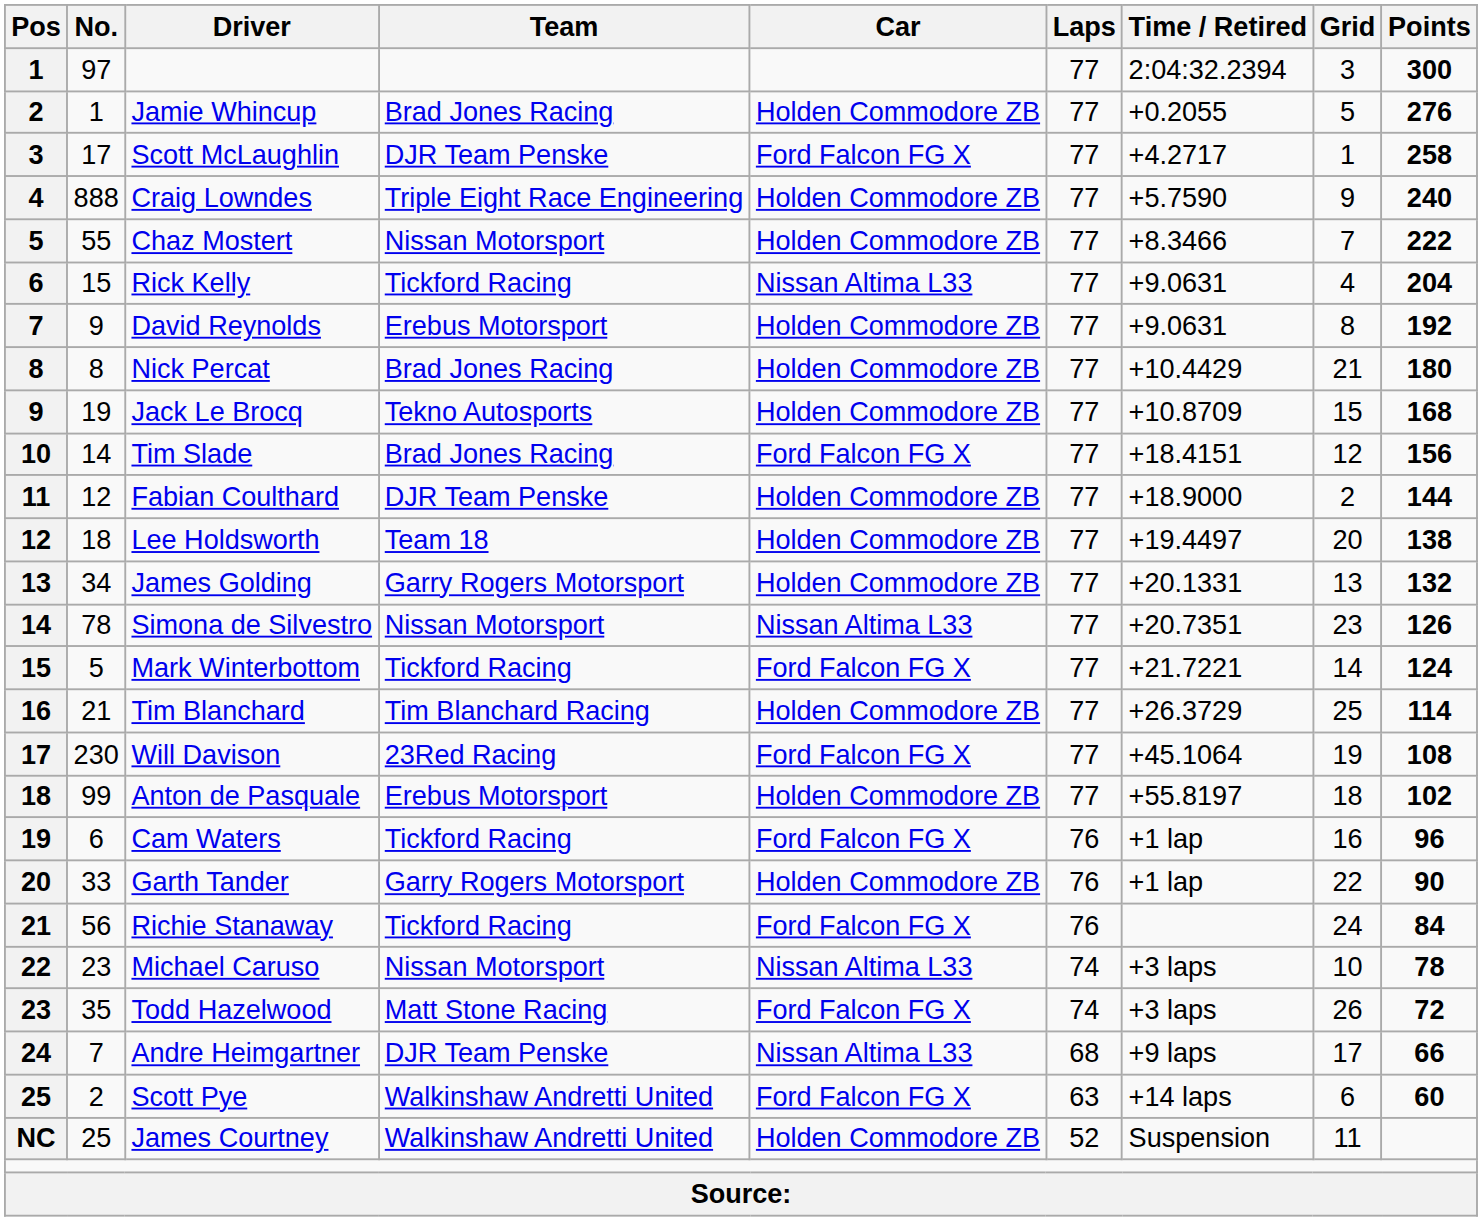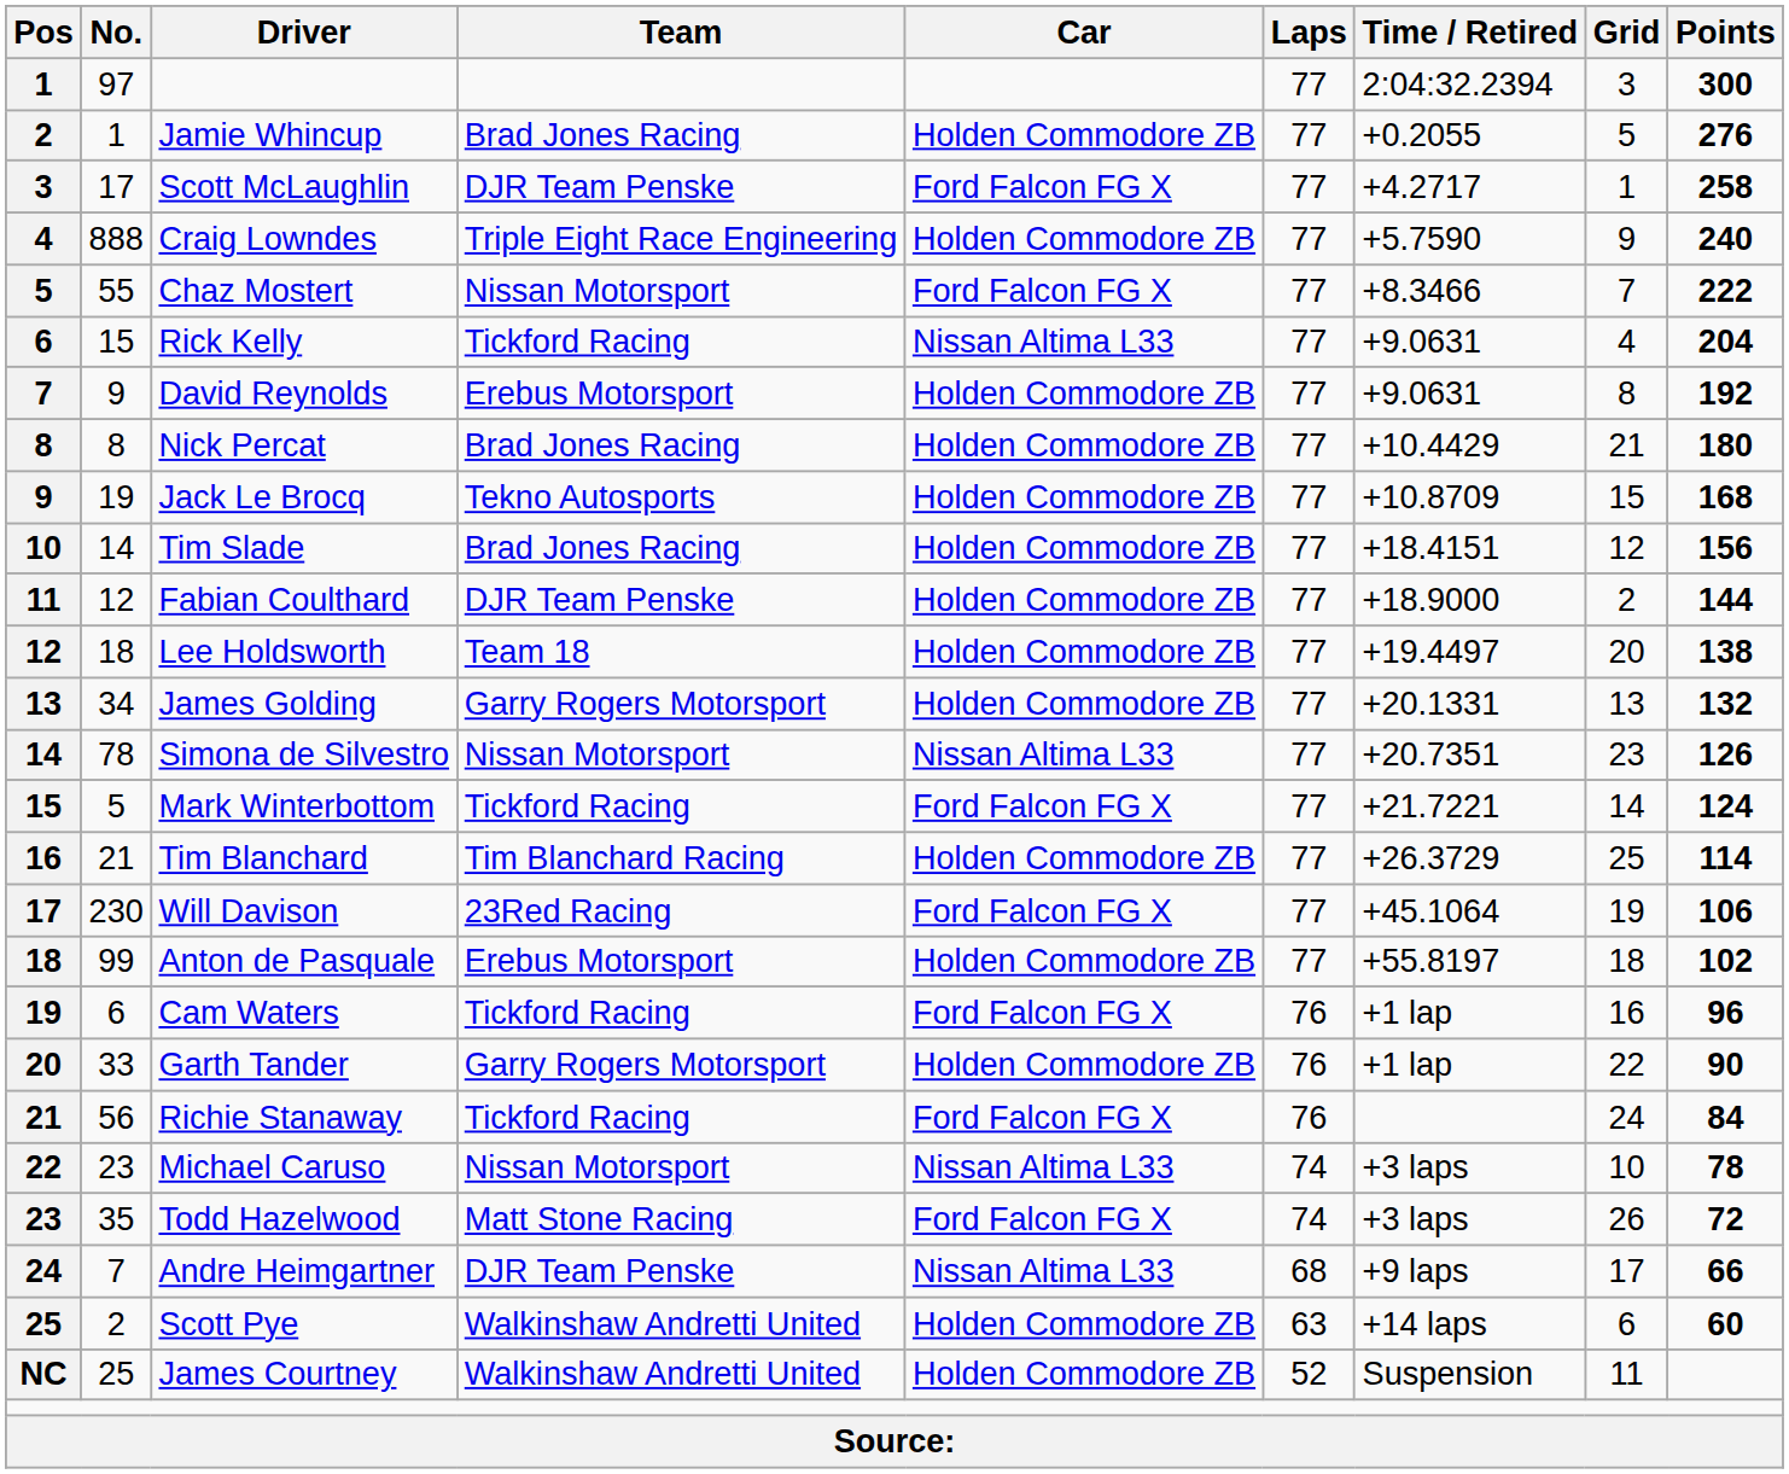Chaz Mostert | Car: Holden Commodore ZB -> Ford Falcon FG X
Tim Slade | Car: Ford Falcon FG X -> Holden Commodore ZB
Will Davison | Points: 108 -> 106
Scott Pye | Car: Ford Falcon FG X -> Holden Commodore ZB
